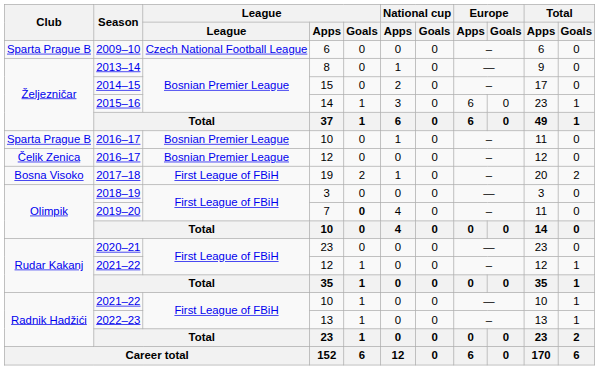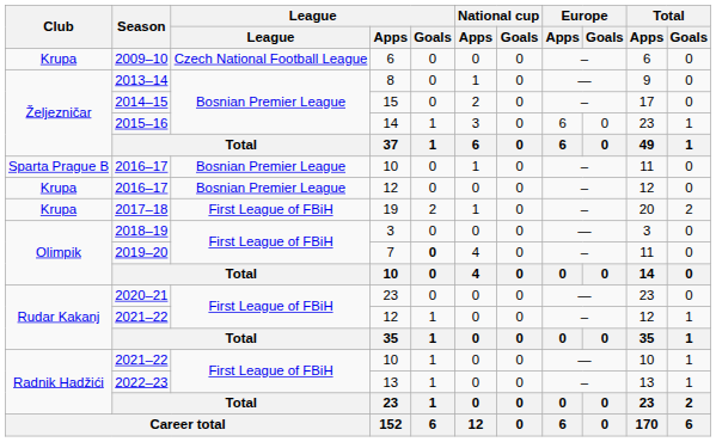2009–10 | Club: Sparta Prague B -> Krupa
2016–17 / 12 | Club: Čelik Zenica -> Krupa
2017–18 | Club: Bosna Visoko -> Krupa
